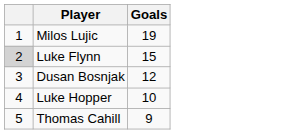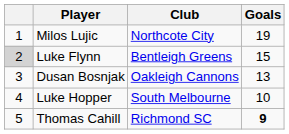+ column: Club | Northcote City | Bentleigh Greens | Oakleigh Cannons | South Melbourne | Richmond SC
Dusan Bosnjak | Goals: 12 -> 13
Thomas Cahill | Goals: normal -> bold
